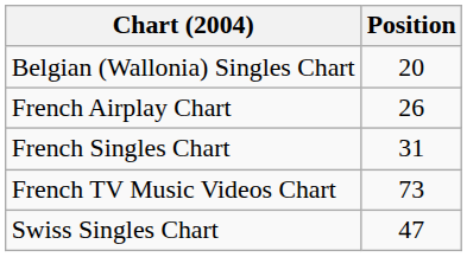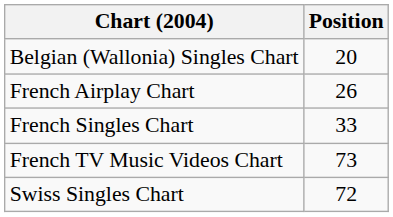French Singles Chart | Position: 31 -> 33
Swiss Singles Chart | Position: 47 -> 72
